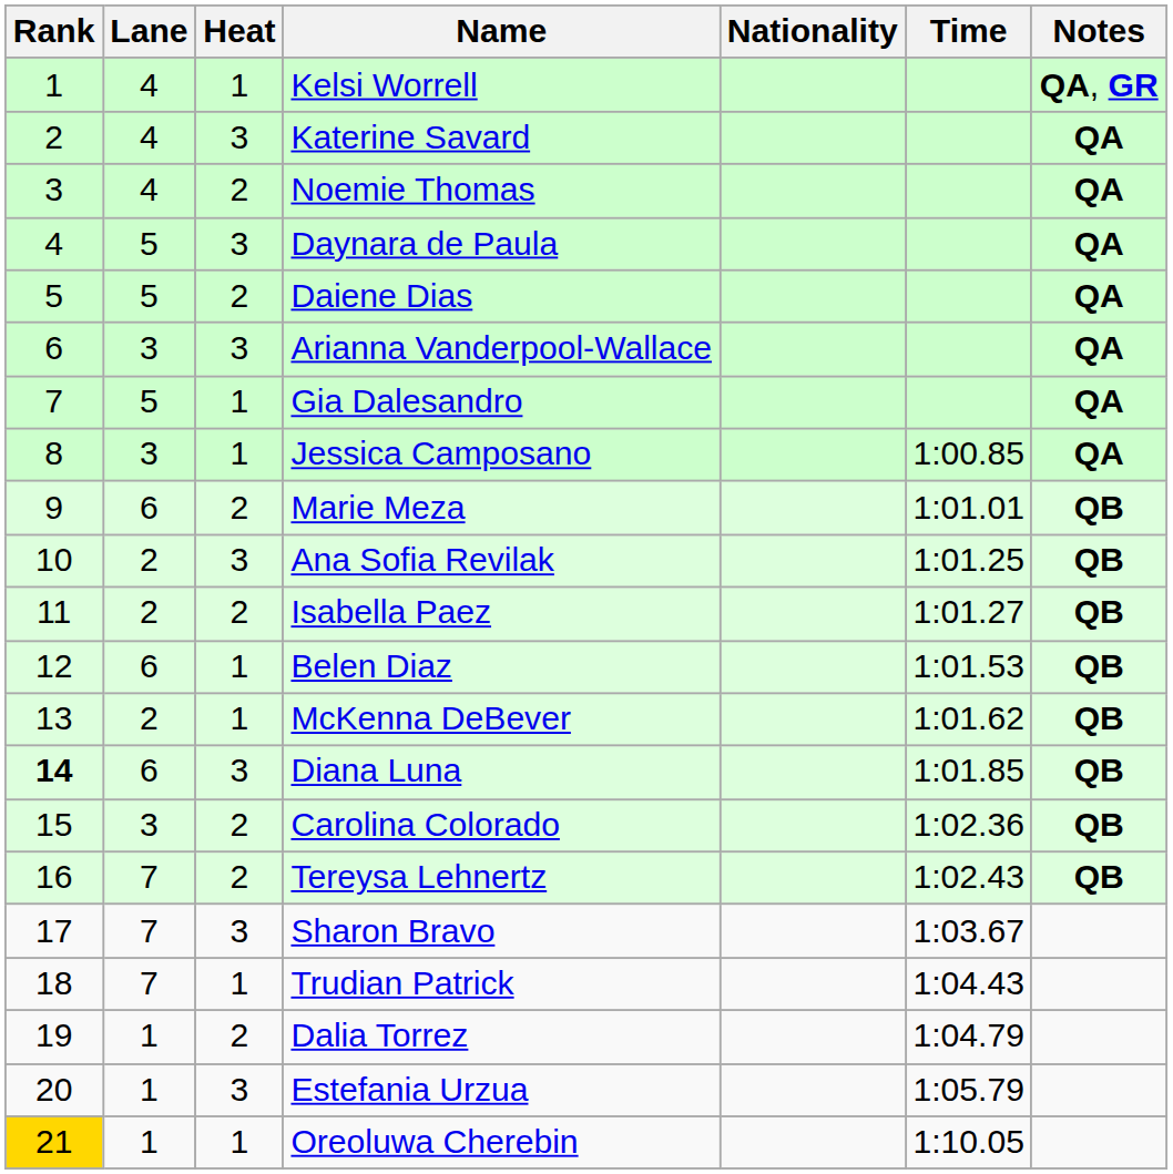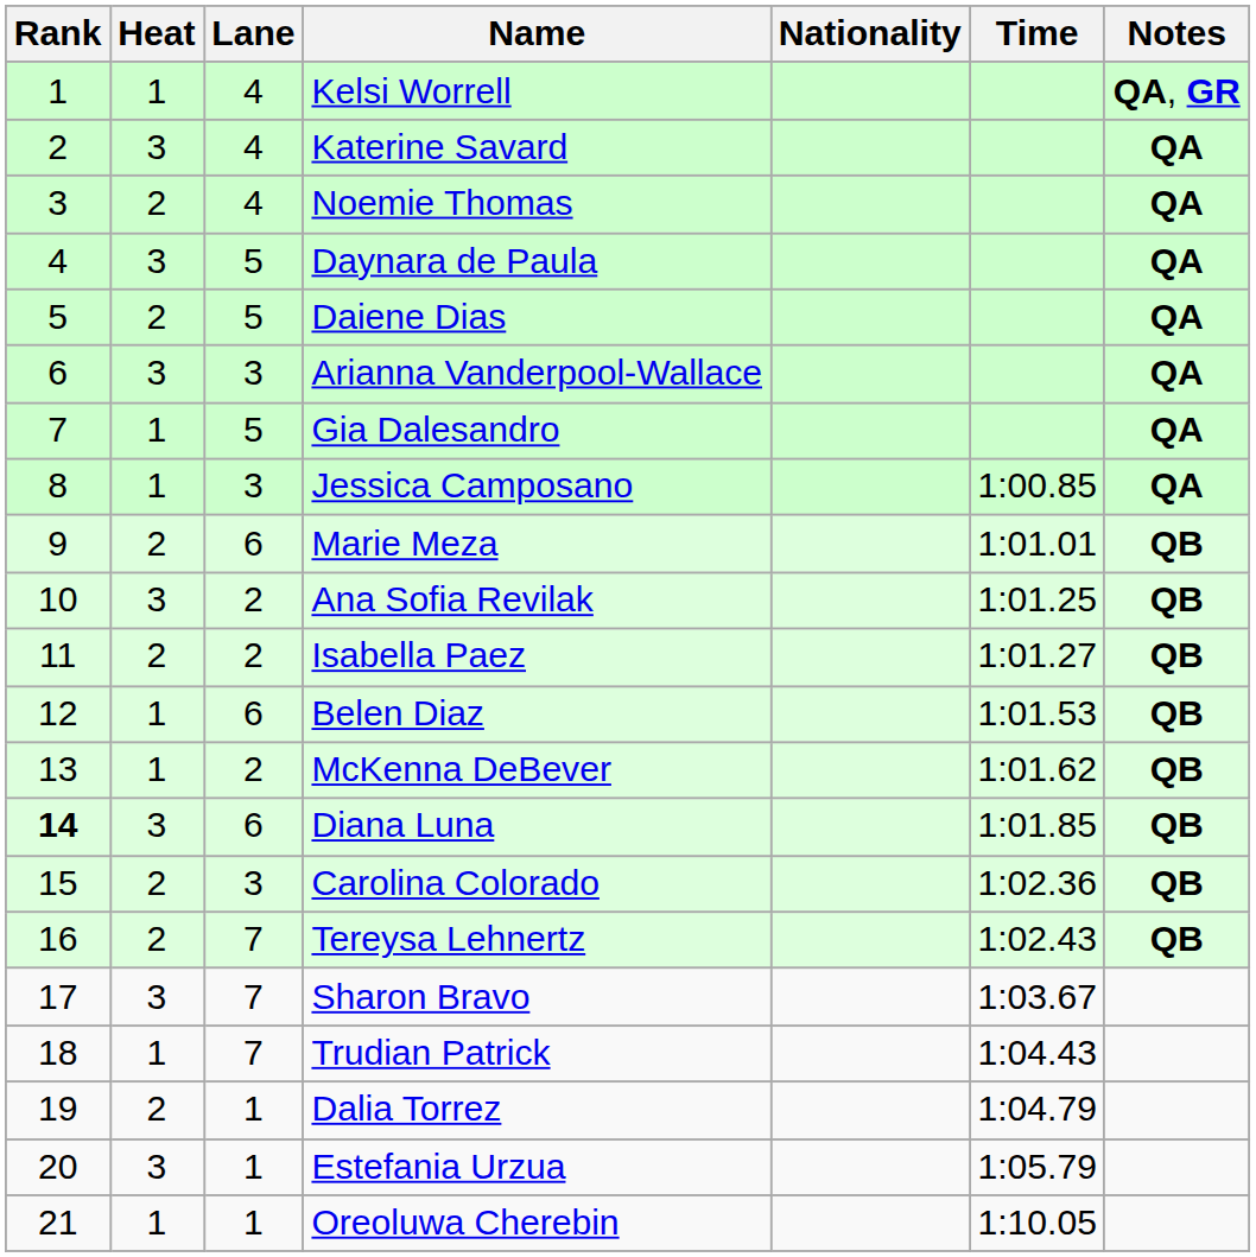columns swapped: Heat <-> Lane
Oreoluwa Cherebin | Rank: gold background -> no background
